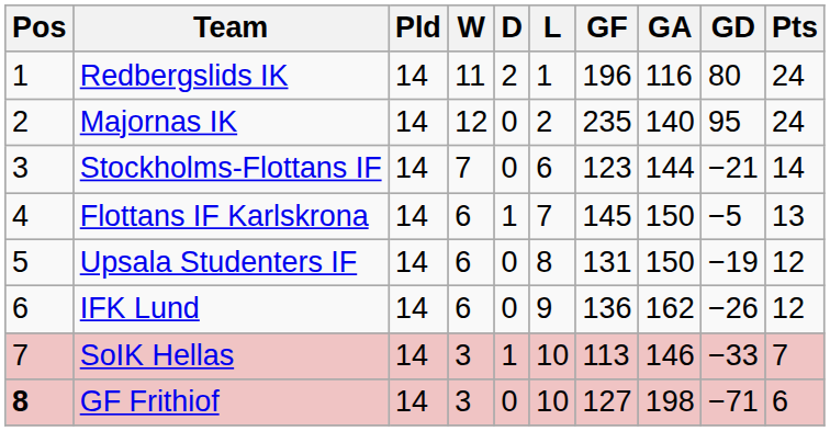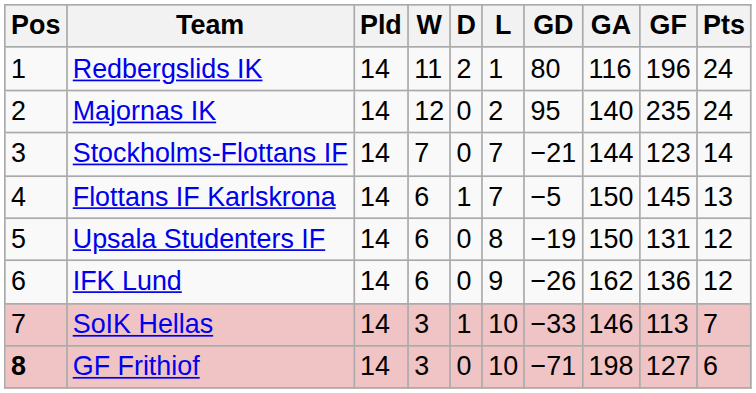columns swapped: GF <-> GD
Stockholms-Flottans IF | L: 6 -> 7
